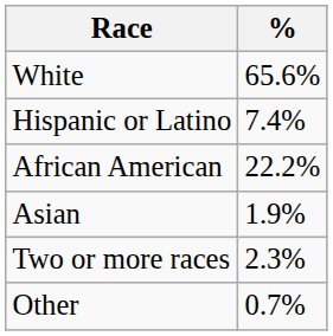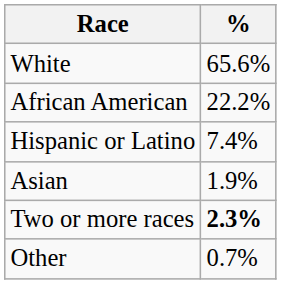rows swapped: African American <-> Hispanic or Latino
Two or more races | %: normal -> bold
